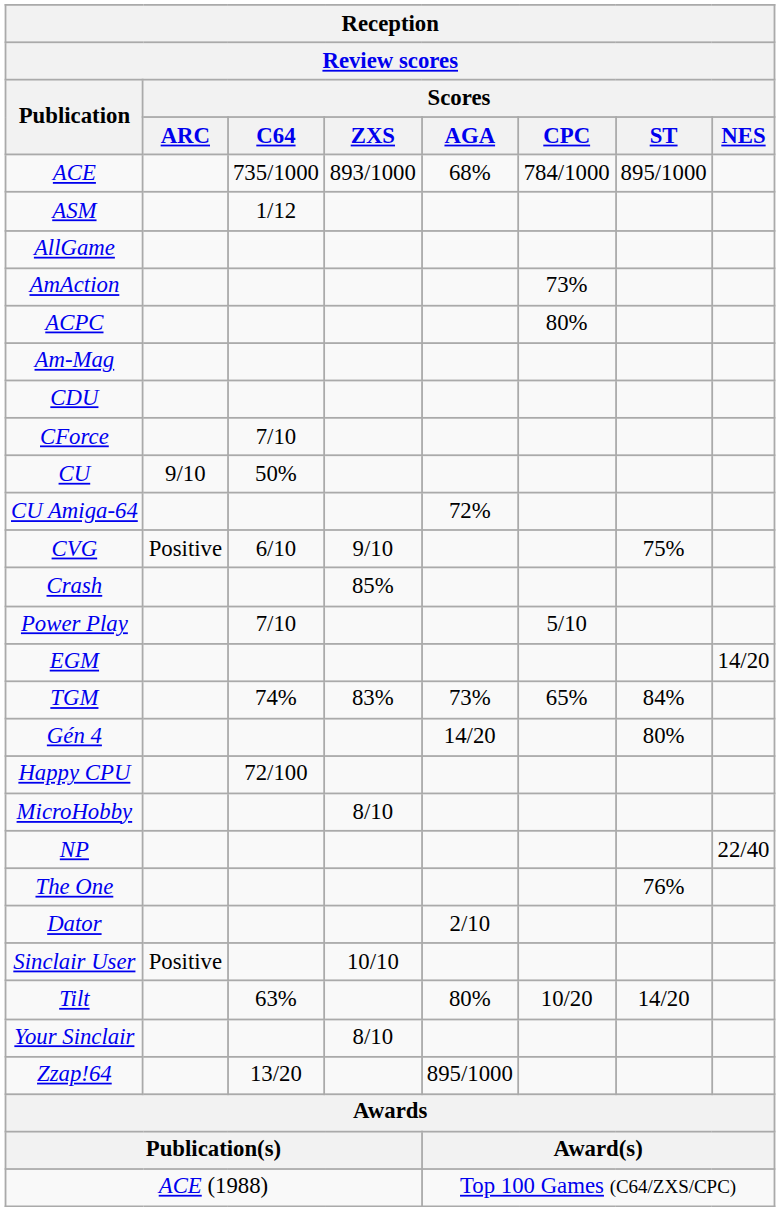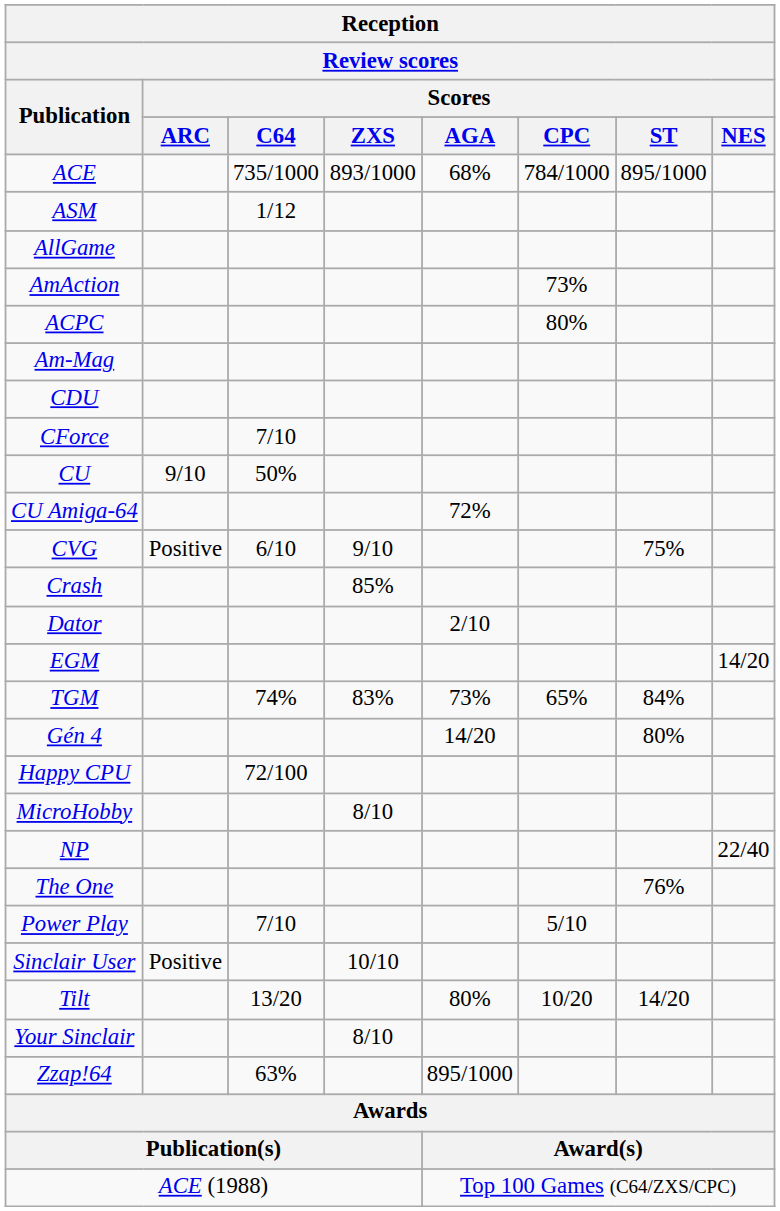rows swapped: Dator <-> Power Play
Tilt | Scores / C64: 63% -> 13/20
Zzap!64 | Scores / C64: 13/20 -> 63%
